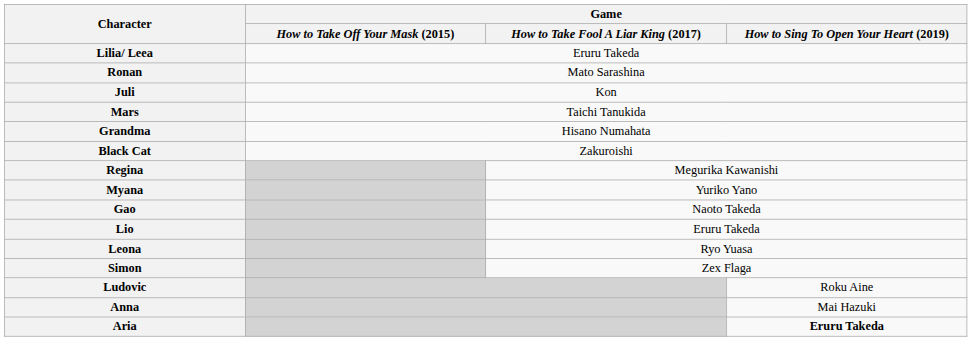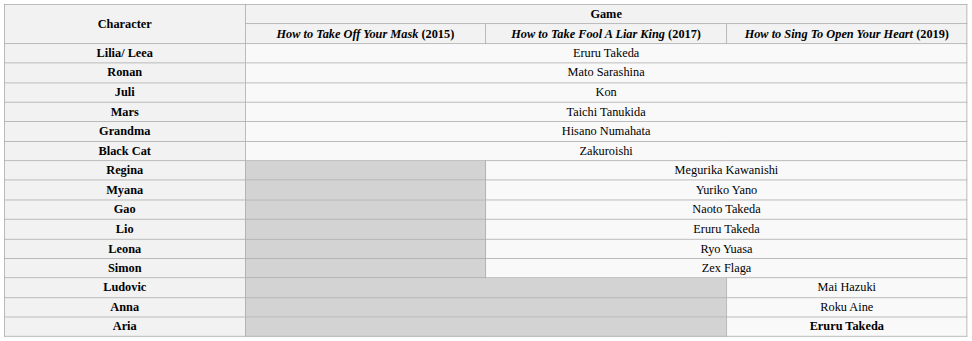Ludovic | Game / How to Sing To Open Your Heart (2019): Roku Aine -> Mai Hazuki
Anna | Game / How to Sing To Open Your Heart (2019): Mai Hazuki -> Roku Aine
